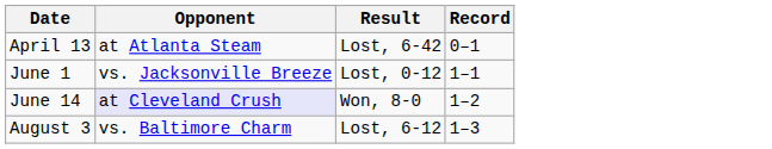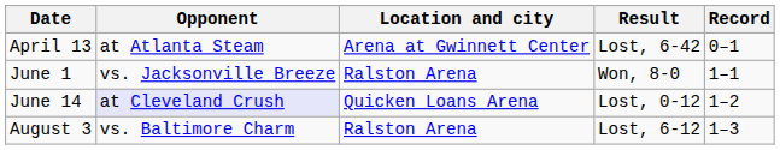+ column: Location and city | Arena at Gwinnett Center | Ralston Arena | Quicken Loans Arena | Ralston Arena
June 1 | Result: Lost, 0-12 -> Won, 8-0
June 14 | Result: Won, 8-0 -> Lost, 0-12
